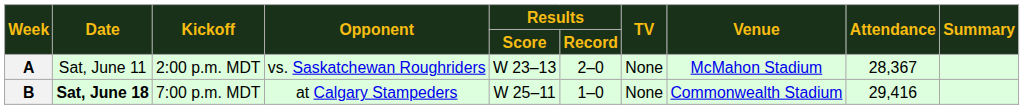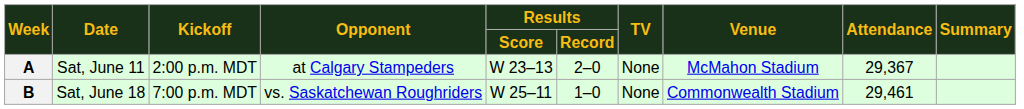A | Opponent: vs. Saskatchewan Roughriders -> at Calgary Stampeders
A | Attendance: 28,367 -> 29,367
B | Date: bold -> normal
B | Opponent: at Calgary Stampeders -> vs. Saskatchewan Roughriders
B | Attendance: 29,416 -> 29,461
